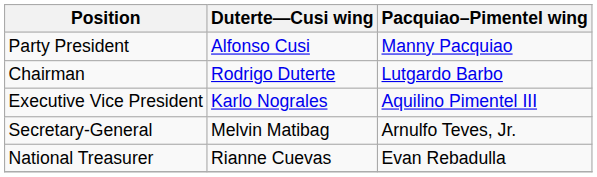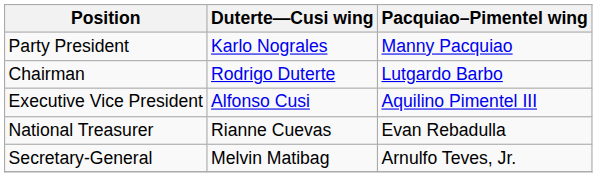Party President | Duterte—Cusi wing: Alfonso Cusi -> Karlo Nograles
Executive Vice President | Duterte—Cusi wing: Karlo Nograles -> Alfonso Cusi
rows swapped: Secretary-General <-> National Treasurer
